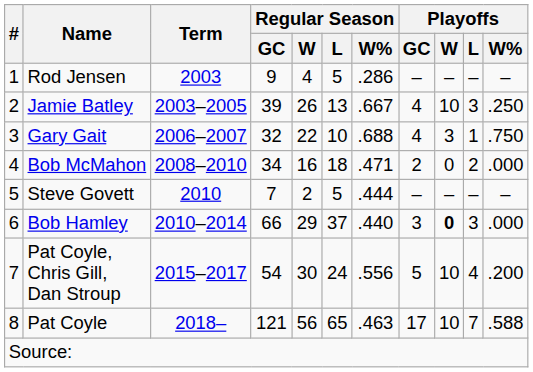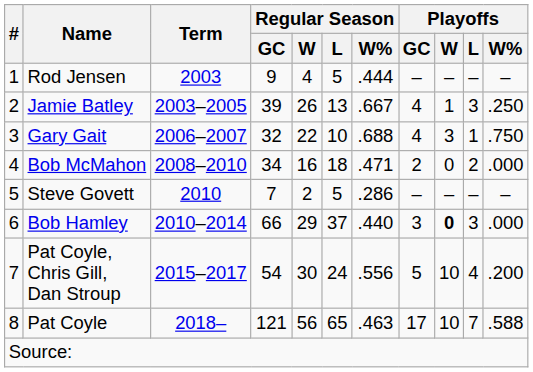Rod Jensen | Regular Season / W%: .286 -> .444
Jamie Batley | Playoffs / W: 10 -> 1
Steve Govett | Regular Season / W%: .444 -> .286
